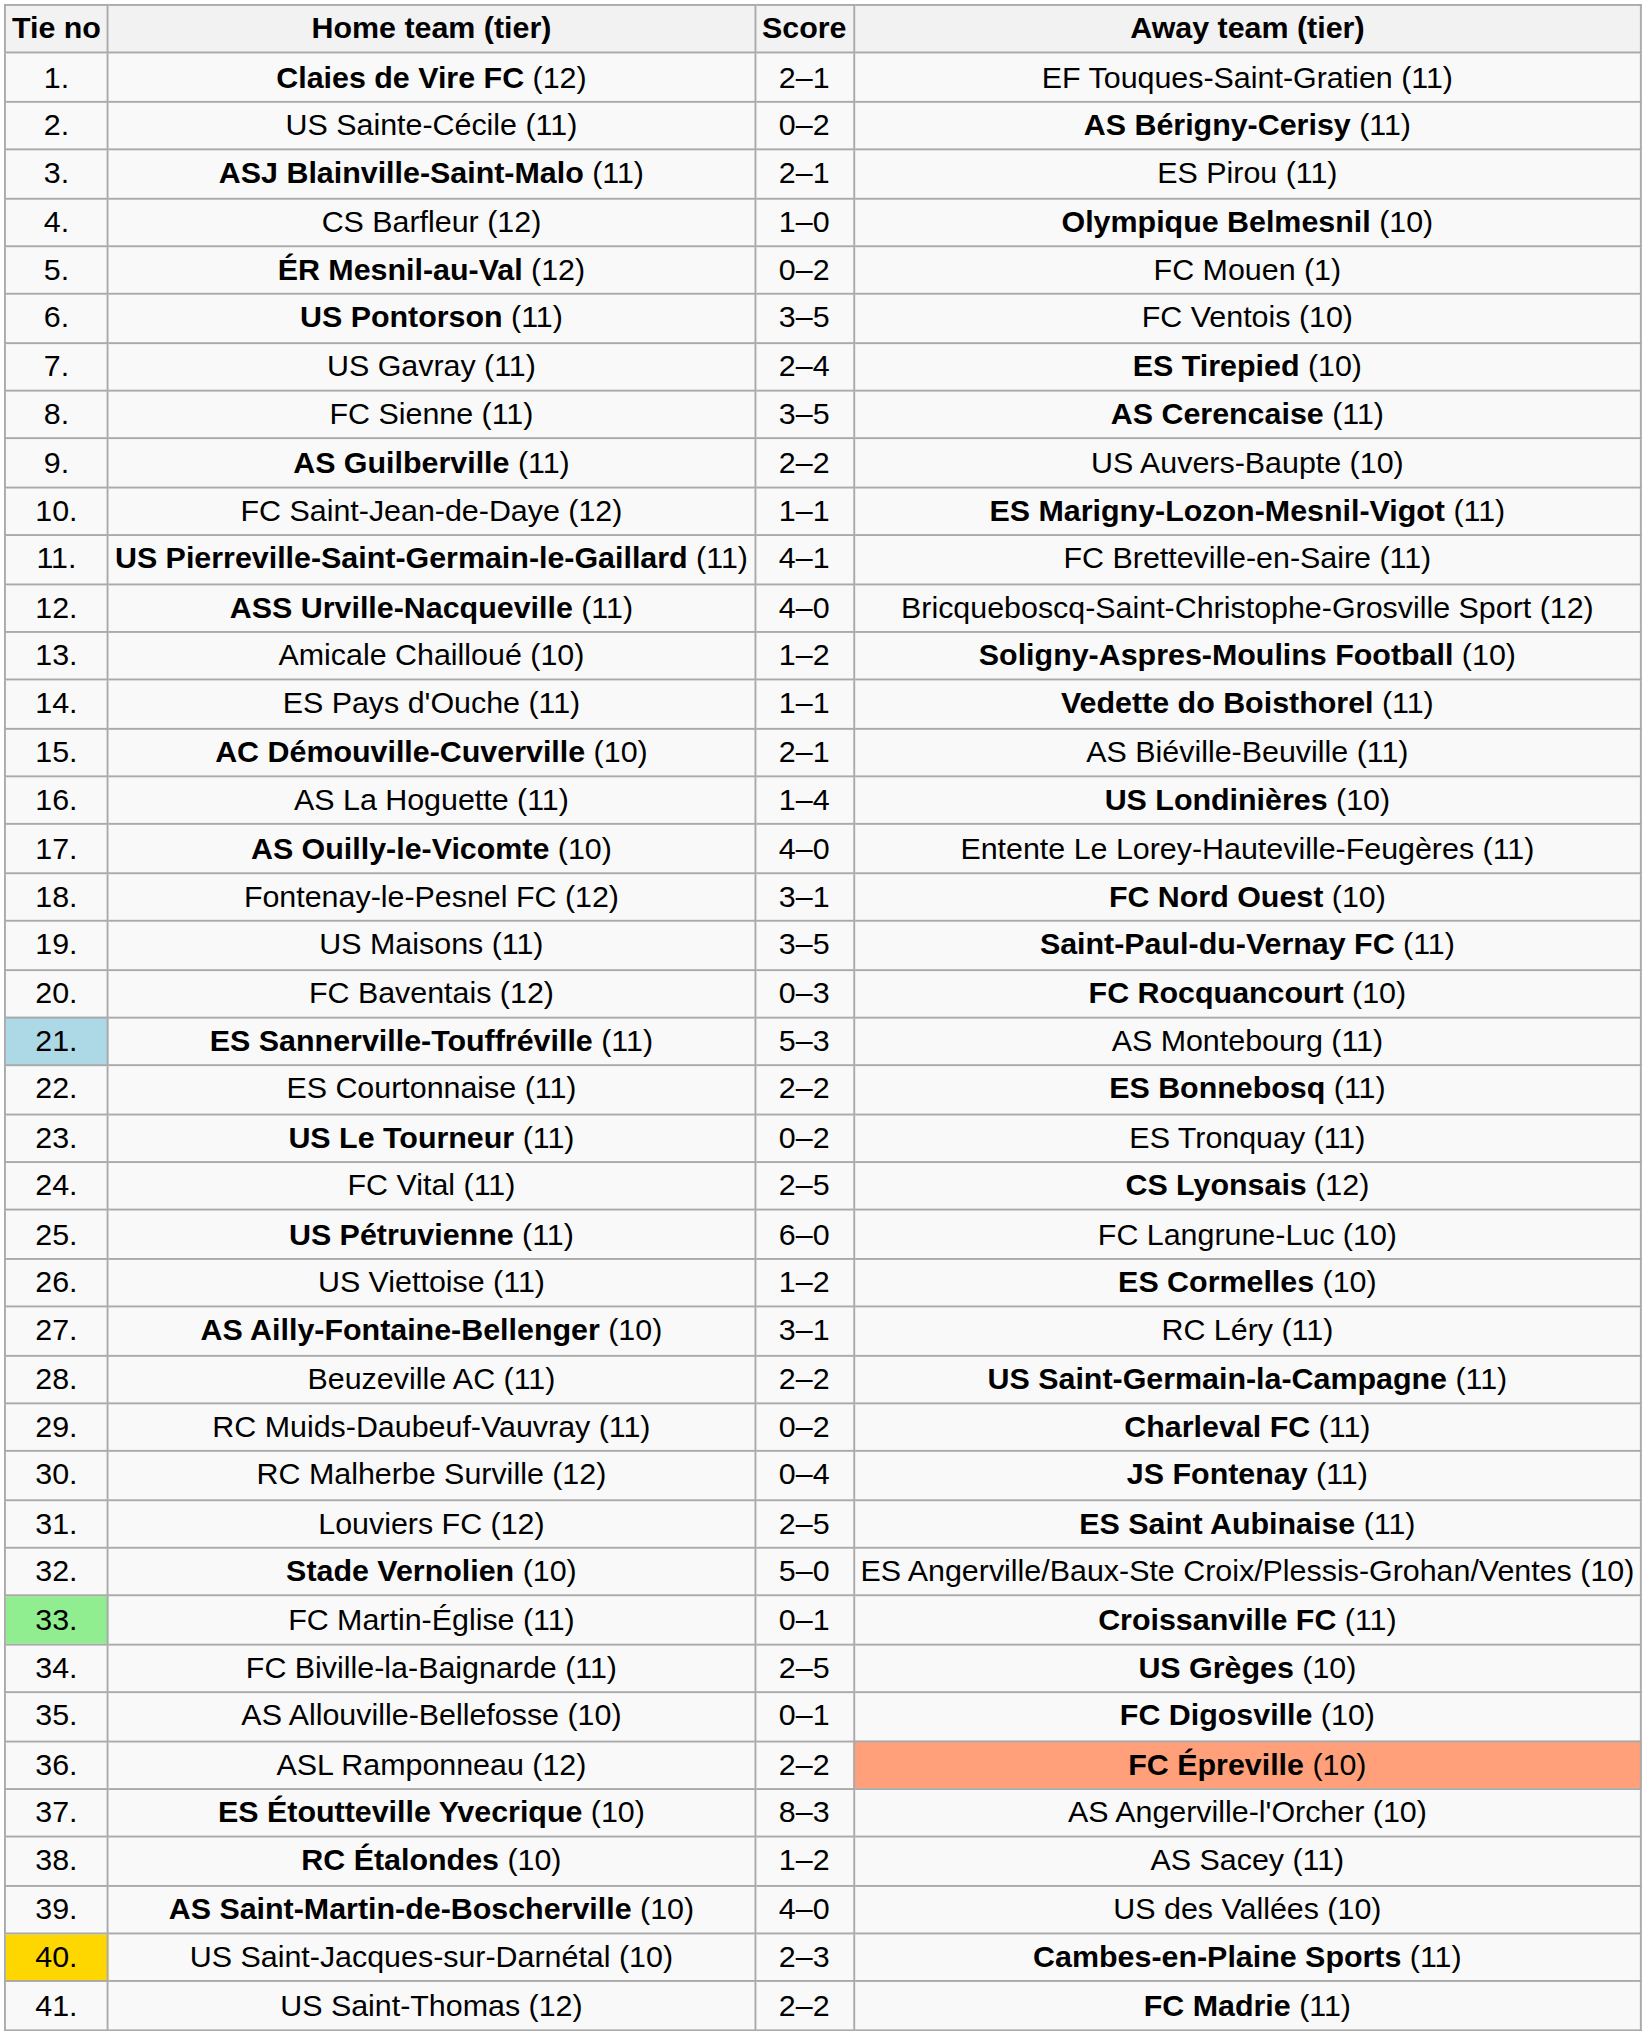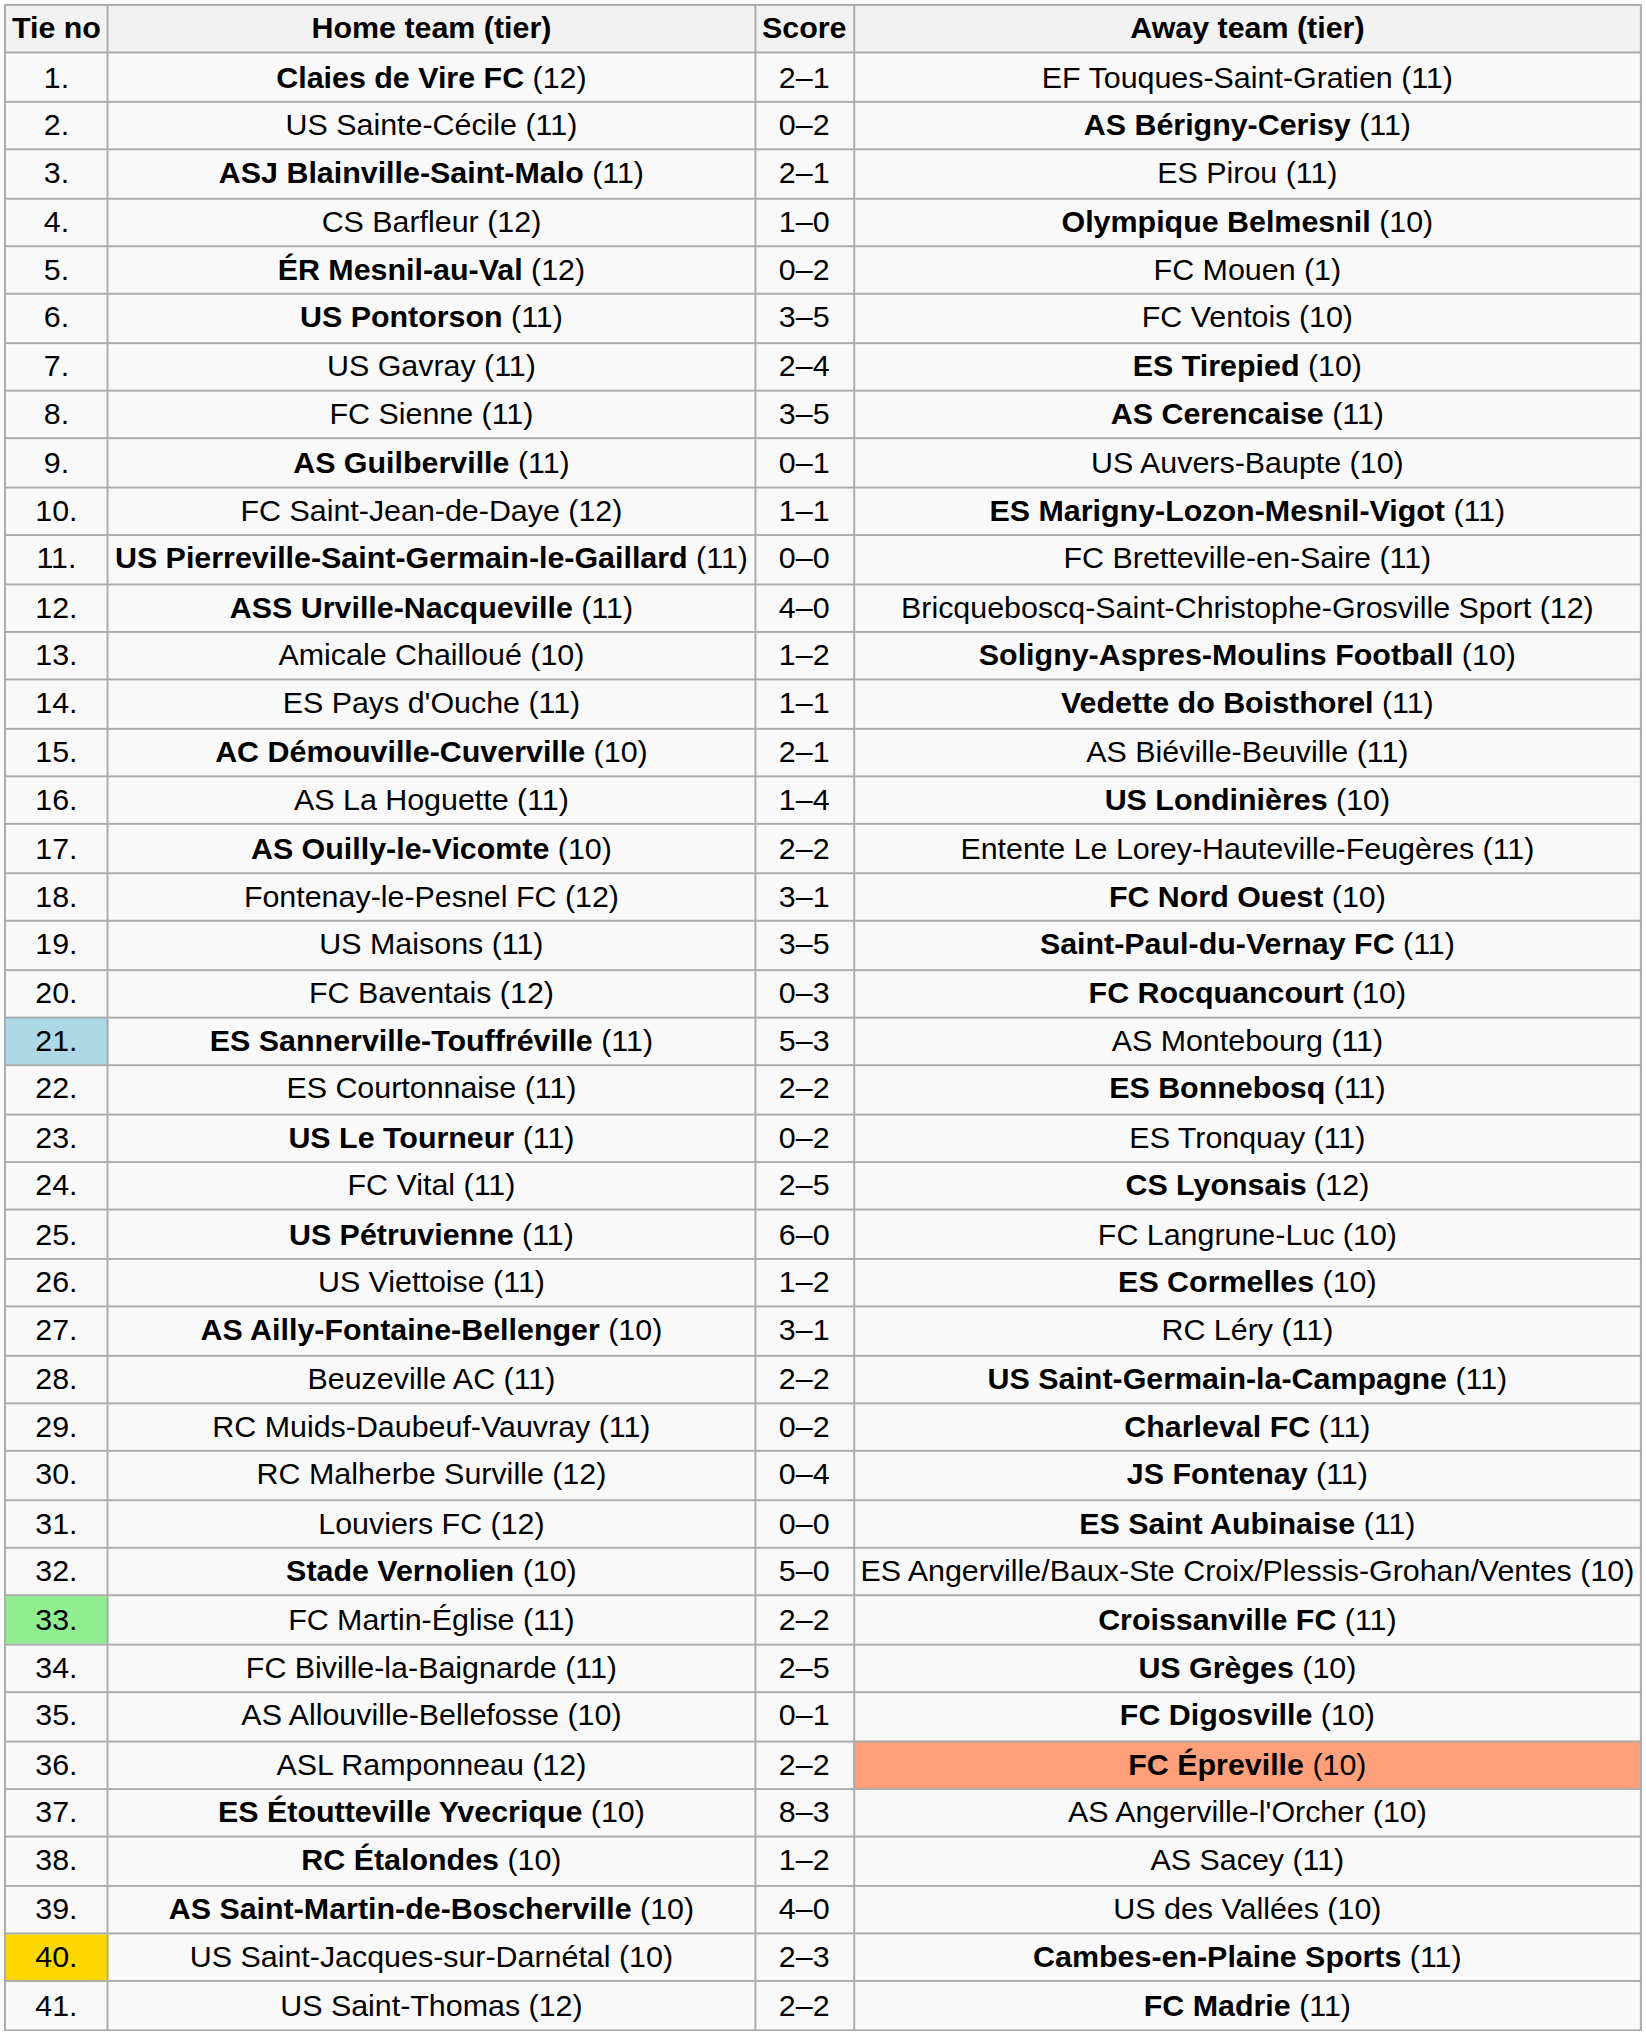AS Guilberville (11) | Score: 2–2 -> 0–1
US Pierreville-Saint-Germain-le-Gaillard (11) | Score: 4–1 -> 0–0
AS Ouilly-le-Vicomte (10) | Score: 4–0 -> 2–2
Louviers FC (12) | Score: 2–5 -> 0–0
FC Martin-Église (11) | Score: 0–1 -> 2–2
